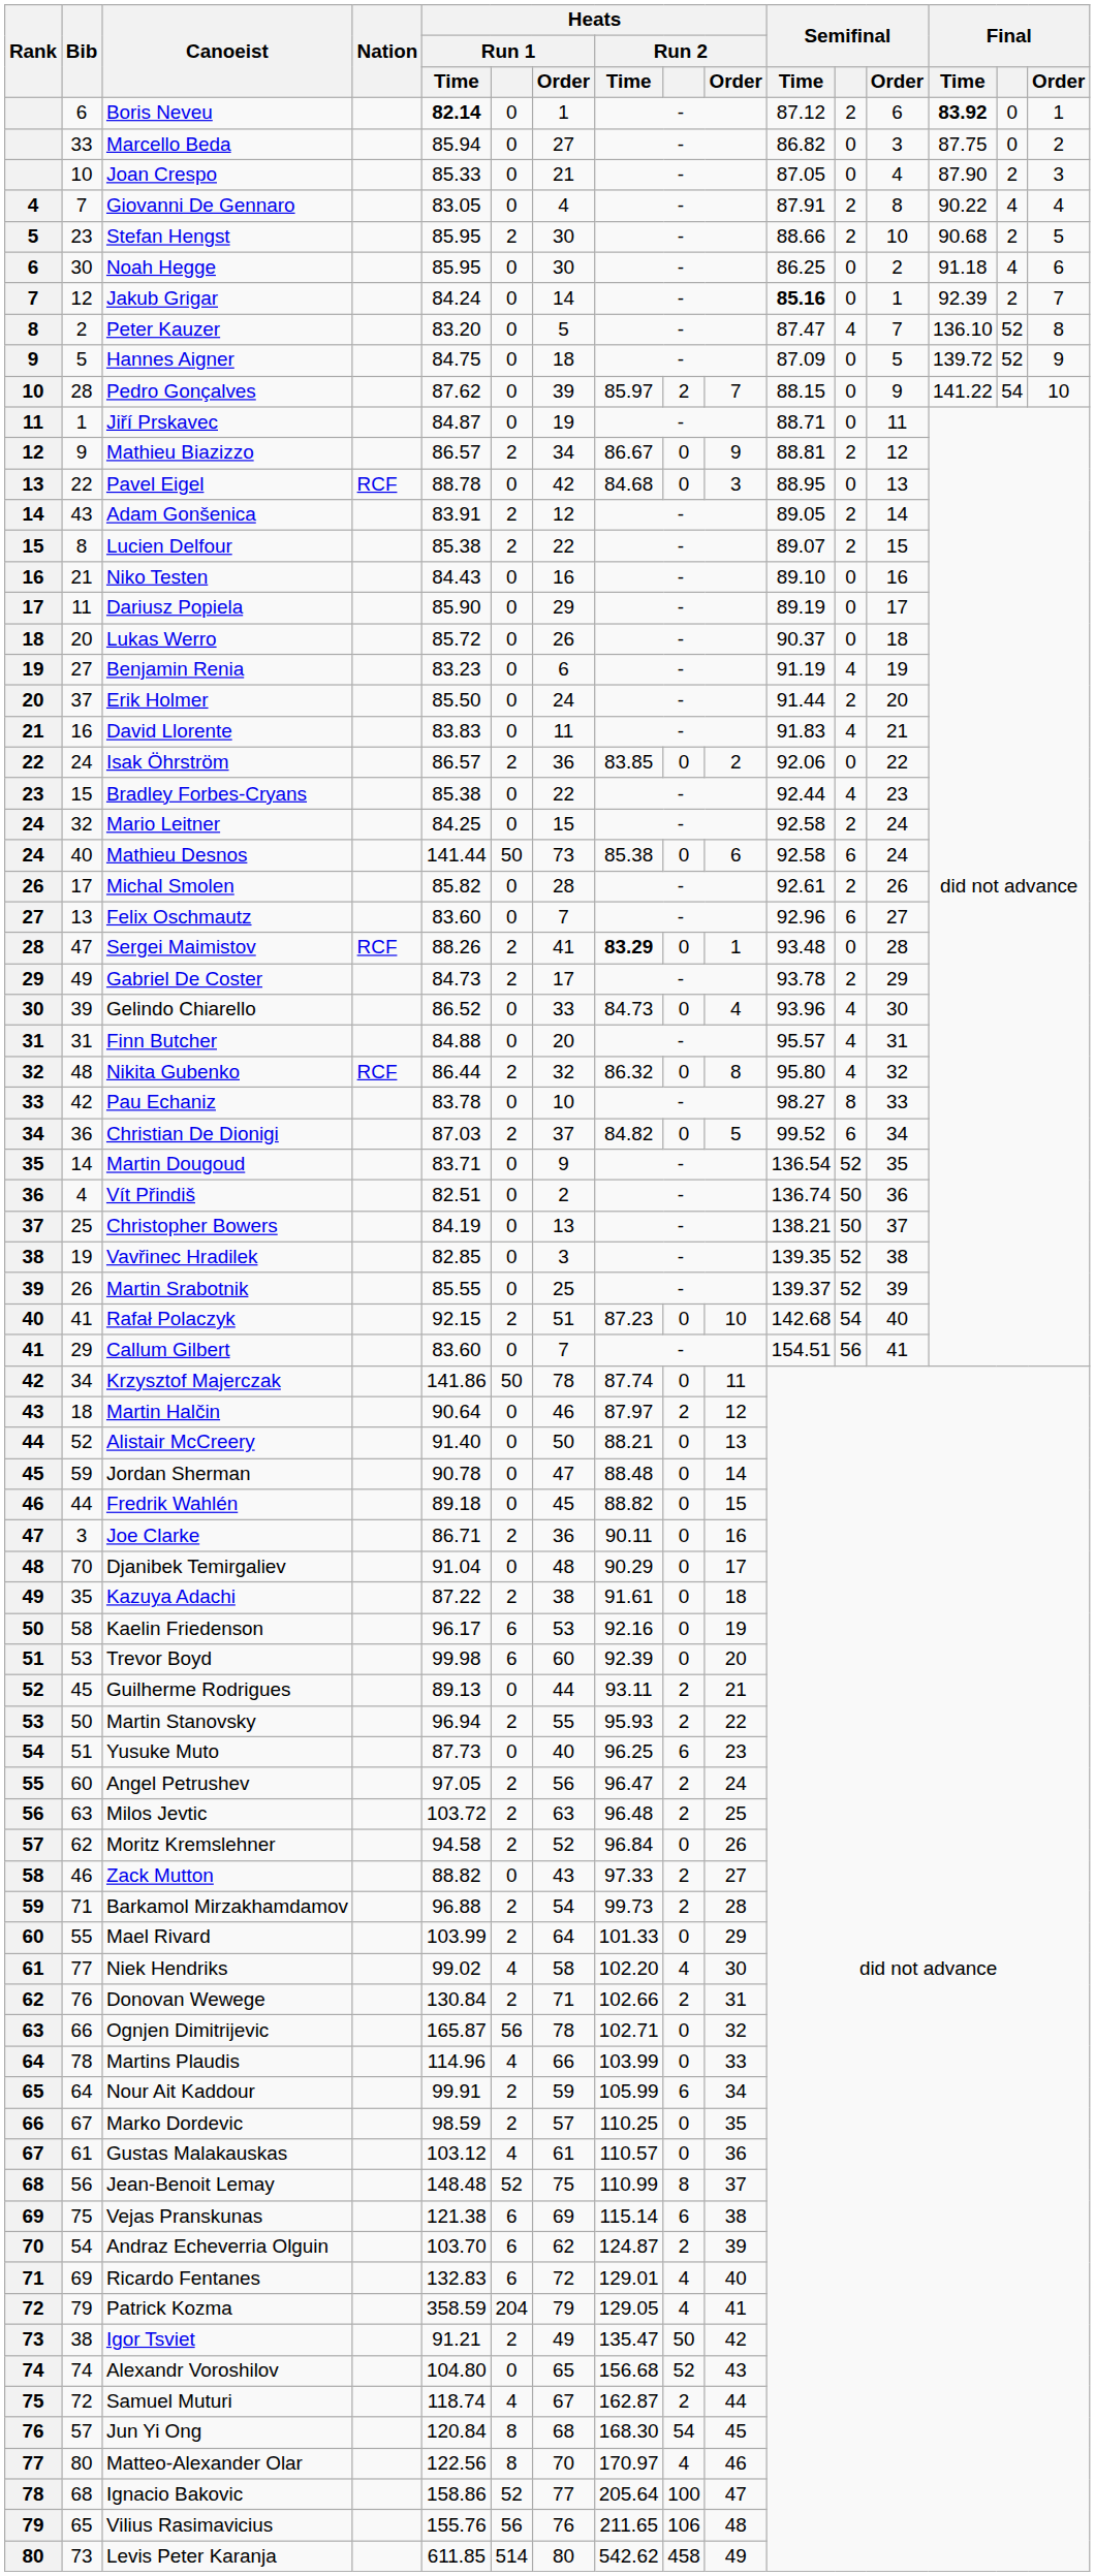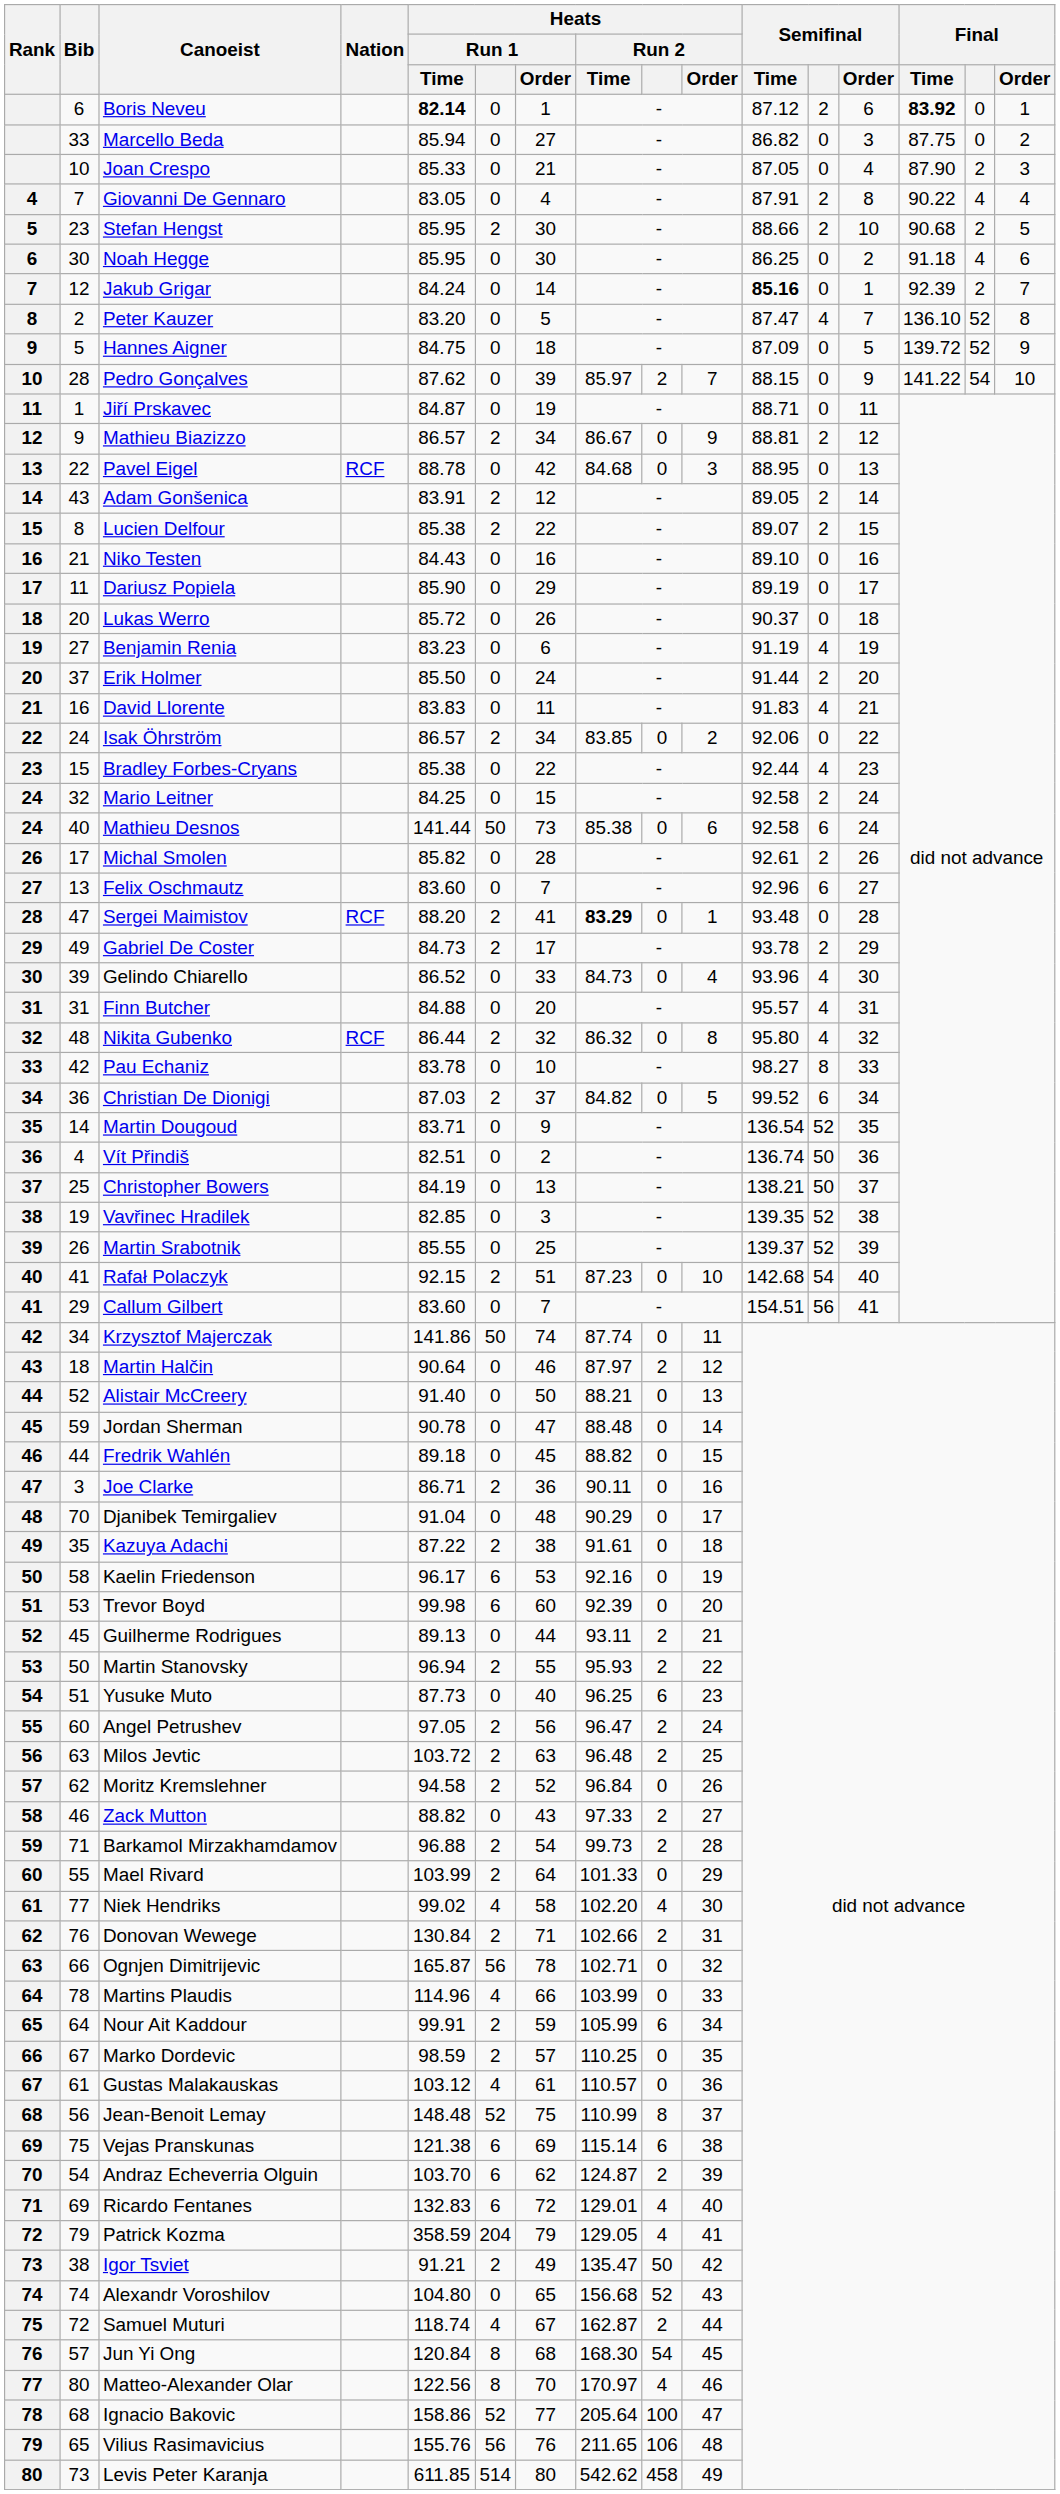Isak Öhrström | Heats / Run 1 / Order: 36 -> 34
Sergei Maimistov | Heats / Run 1 / Time: 88.26 -> 88.20
Krzysztof Majerczak | Heats / Run 1 / Order: 78 -> 74
